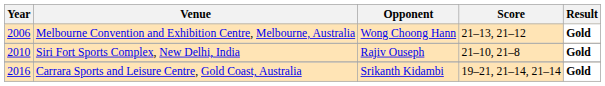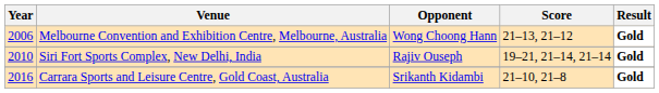Siri Fort Sports Complex, New Delhi, India | Score: 21–10, 21–8 -> 19–21, 21–14, 21–14
Carrara Sports and Leisure Centre, Gold Coast, Australia | Score: 19–21, 21–14, 21–14 -> 21–10, 21–8
